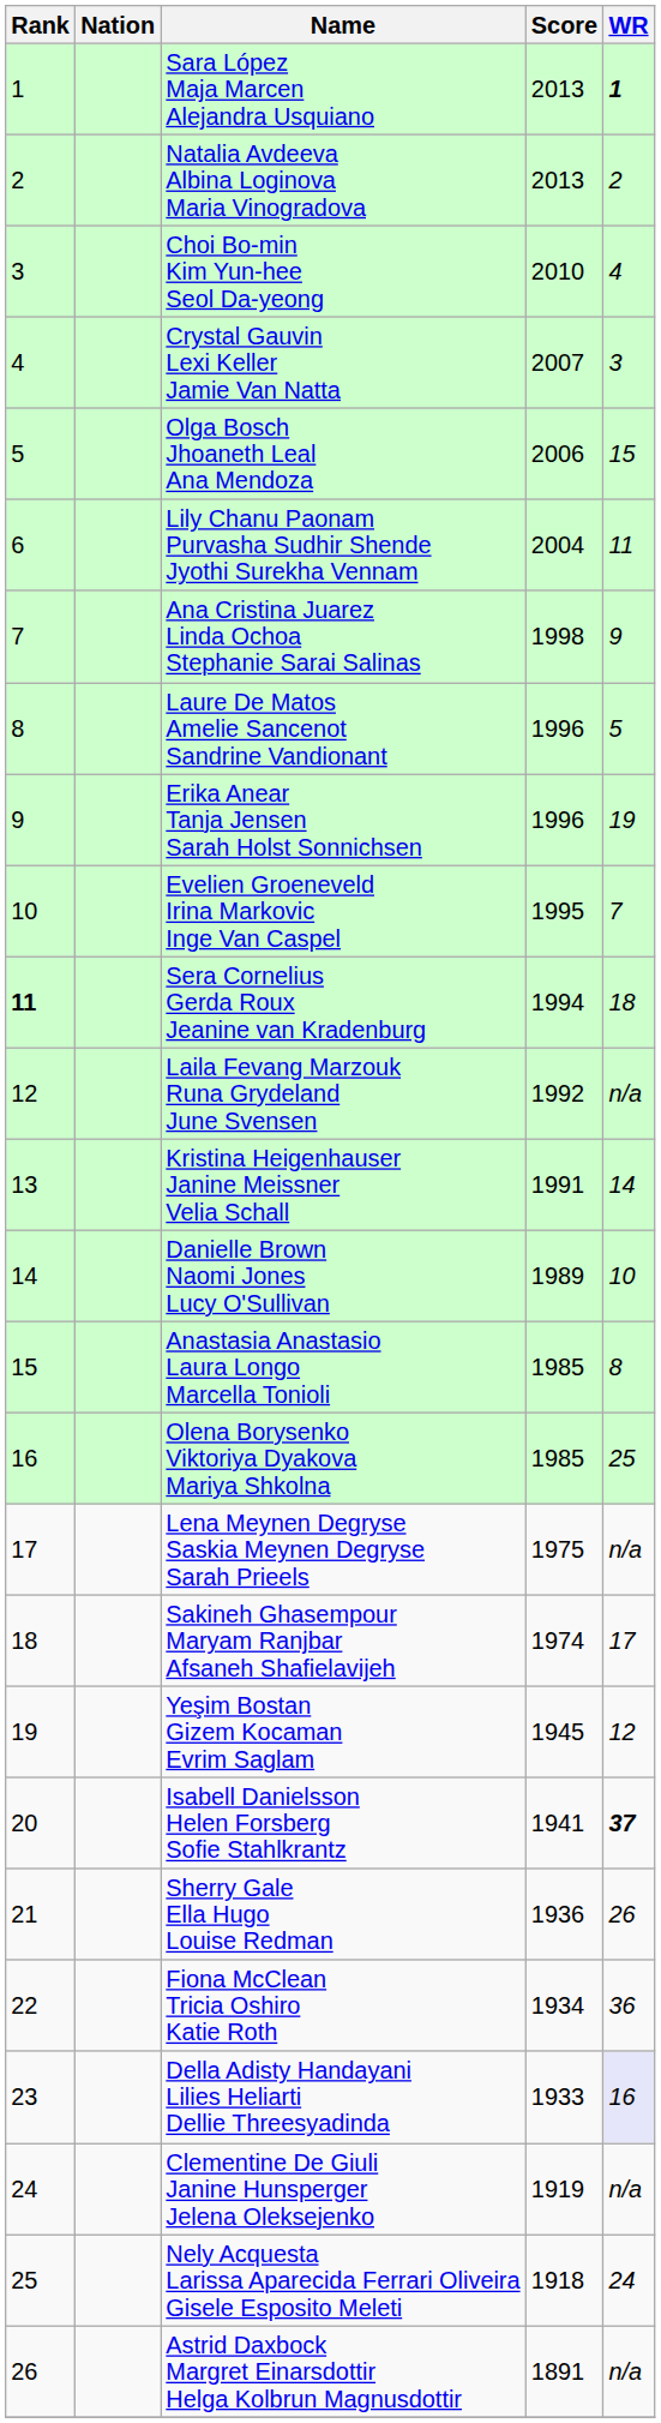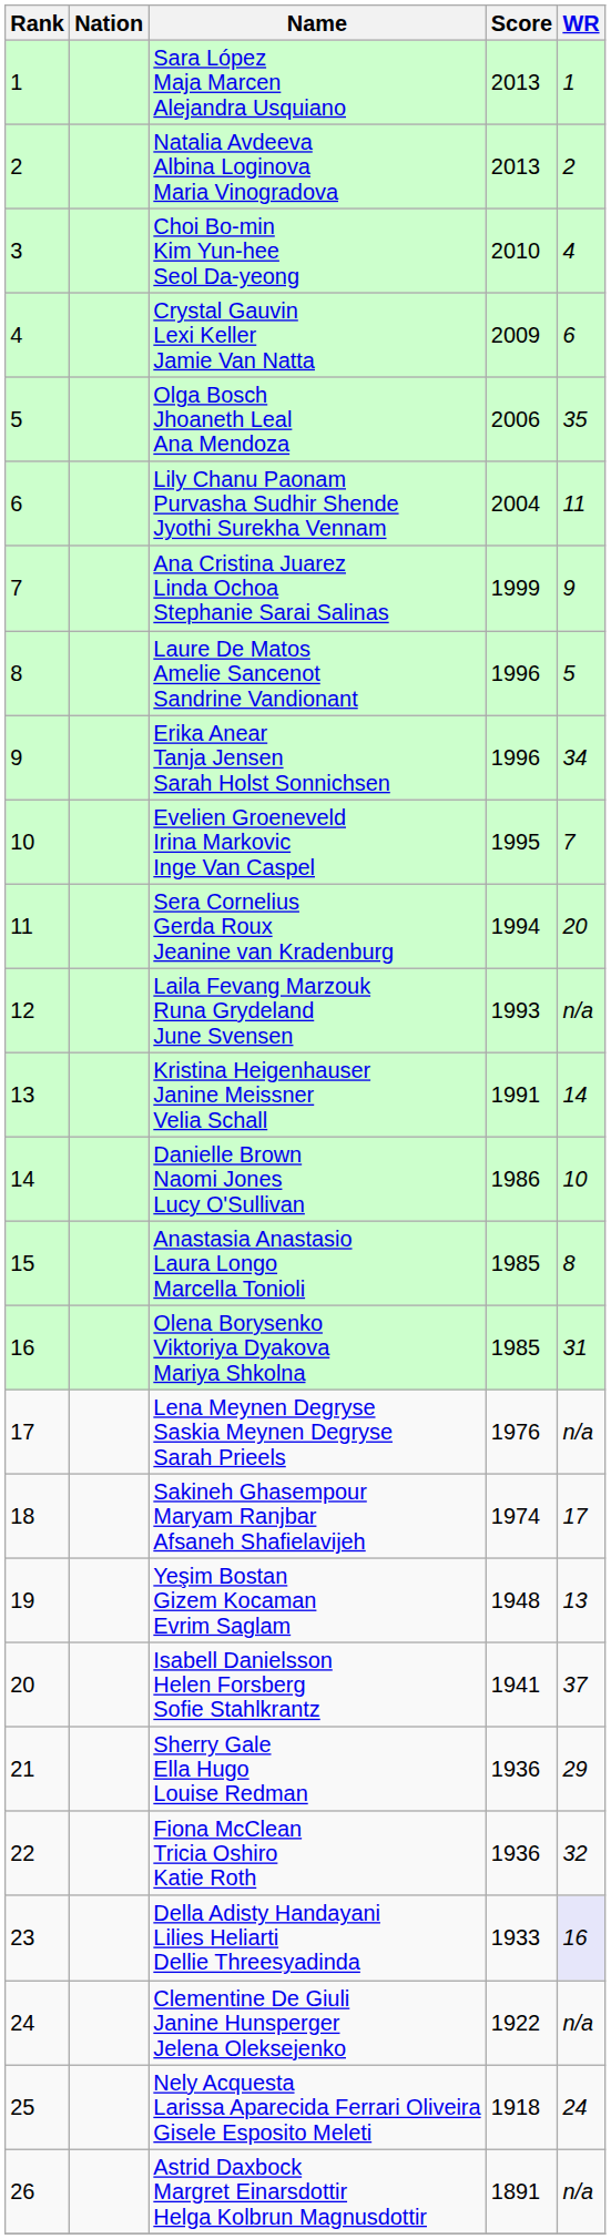Sara López Maja Marcen Alejandra Usquiano | WR: bold -> normal
Crystal Gauvin Lexi Keller Jamie Van Natta | Score: 2007 -> 2009
Crystal Gauvin Lexi Keller Jamie Van Natta | WR: 3 -> 6
Olga Bosch Jhoaneth Leal Ana Mendoza | WR: 15 -> 35
Ana Cristina Juarez Linda Ochoa Stephanie Sarai Salinas | Score: 1998 -> 1999
Erika Anear Tanja Jensen Sarah Holst Sonnichsen | WR: 19 -> 34
Sera Cornelius Gerda Roux Jeanine van Kradenburg | Rank: bold -> normal
Sera Cornelius Gerda Roux Jeanine van Kradenburg | WR: 18 -> 20
Laila Fevang Marzouk Runa Grydeland June Svensen | Score: 1992 -> 1993
Danielle Brown Naomi Jones Lucy O'Sullivan | Score: 1989 -> 1986
Olena Borysenko Viktoriya Dyakova Mariya Shkolna | WR: 25 -> 31
Lena Meynen Degryse Saskia Meynen Degryse Sarah Prieels | Score: 1975 -> 1976
Yeşim Bostan Gizem Kocaman Evrim Saglam | Score: 1945 -> 1948
Yeşim Bostan Gizem Kocaman Evrim Saglam | WR: 12 -> 13
Isabell Danielsson Helen Forsberg Sofie Stahlkrantz | WR: bold -> normal
Sherry Gale Ella Hugo Louise Redman | WR: 26 -> 29
Fiona McClean Tricia Oshiro Katie Roth | Score: 1934 -> 1936
Fiona McClean Tricia Oshiro Katie Roth | WR: 36 -> 32
Clementine De Giuli Janine Hunsperger Jelena Oleksejenko | Score: 1919 -> 1922
